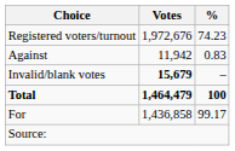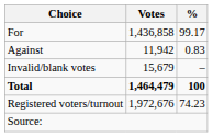rows swapped: For <-> Registered voters/turnout
Invalid/blank votes | Votes: bold -> normal
